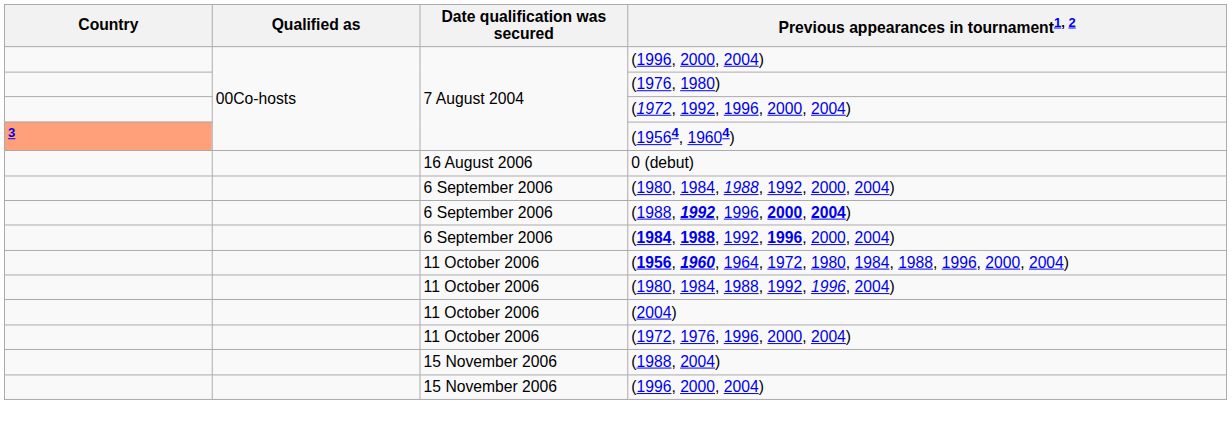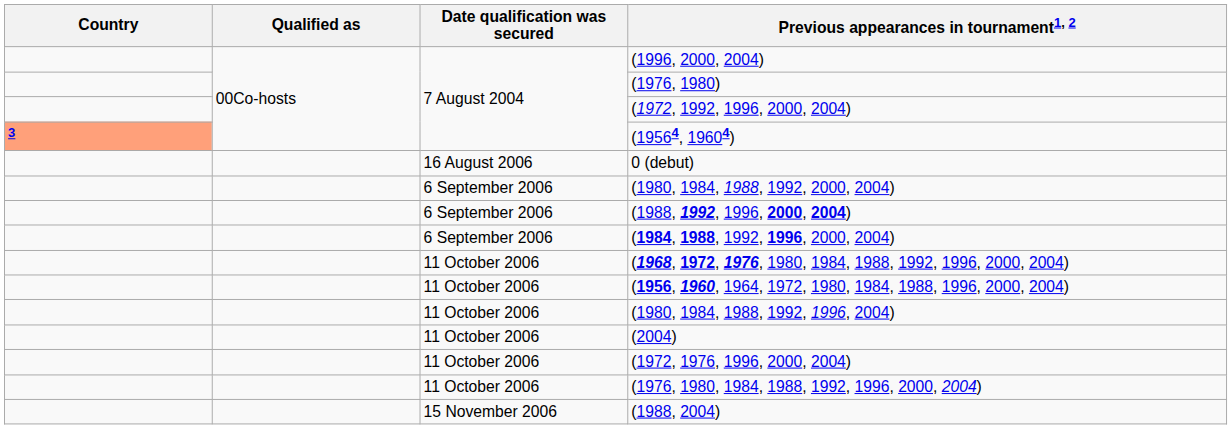+ row: 11 October 2006 | (1968, 1972, 1976, 1980, 1984, 1988, 1992, 1996, 2000, 2004)
+ row: 11 October 2006 | (1976, 1980, 1984, 1988, 1992, 1996, 2000, 2004)
- row: 15 November 2006 | (1996, 2000, 2004)
